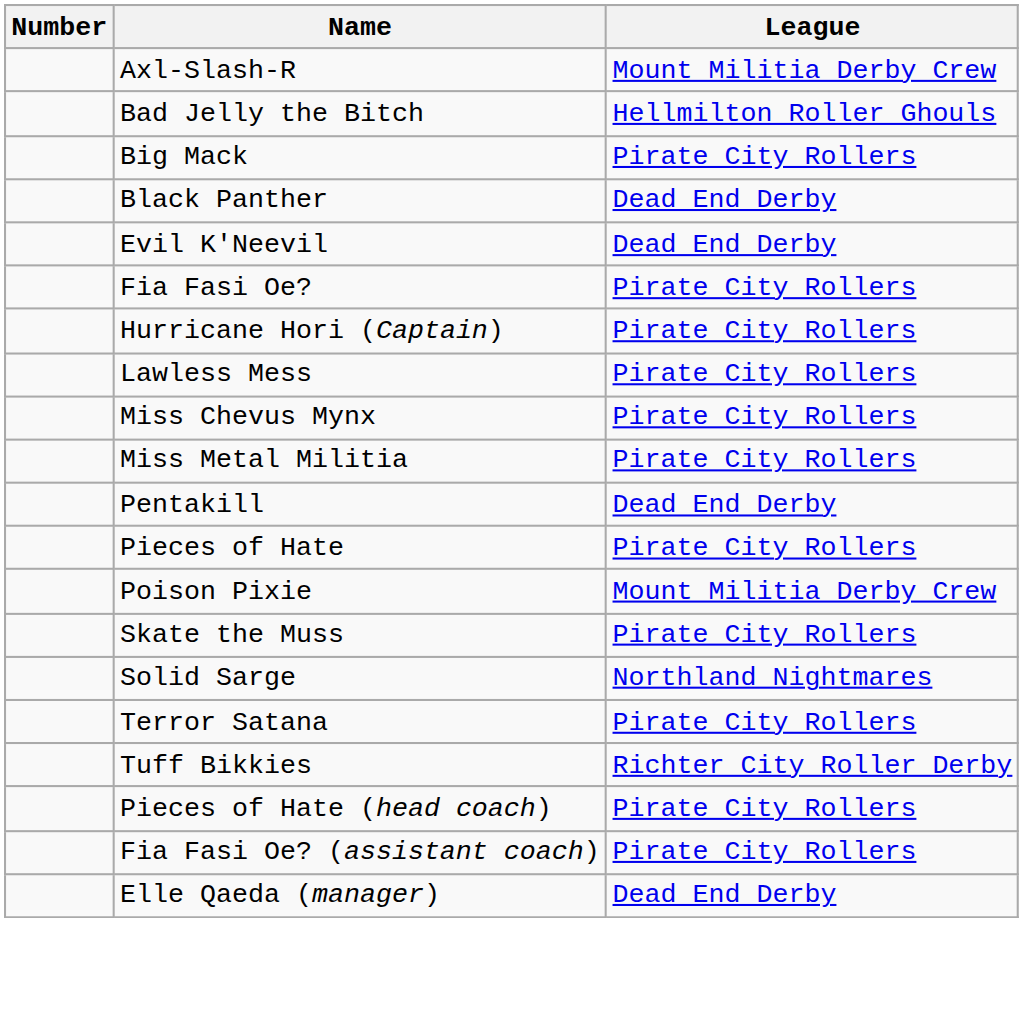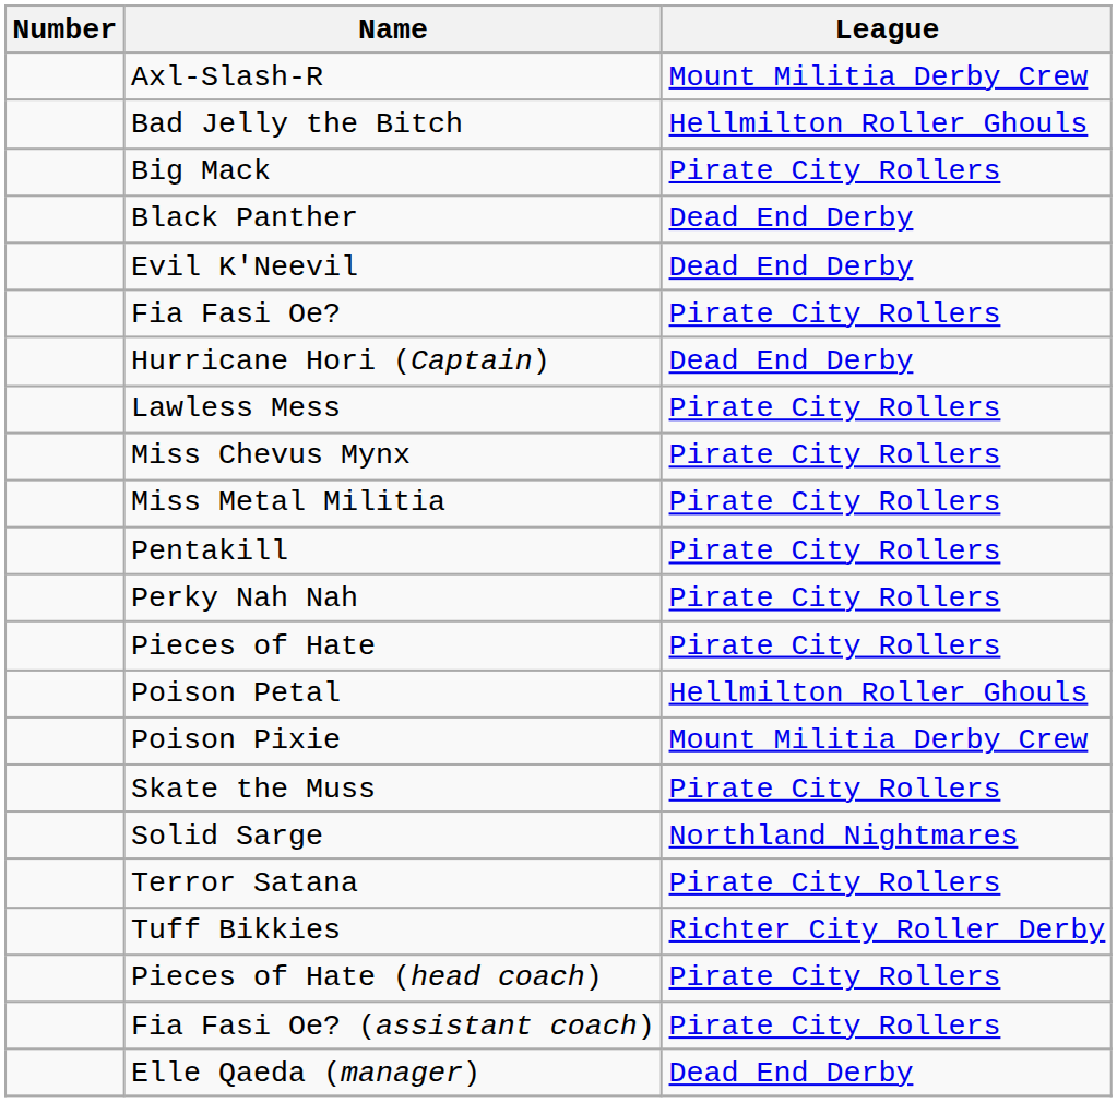Hurricane Hori (Captain) | League: Pirate City Rollers -> Dead End Derby
Pentakill | League: Dead End Derby -> Pirate City Rollers
+ row: Perky Nah Nah | Pirate City Rollers
+ row: Poison Petal | Hellmilton Roller Ghouls
